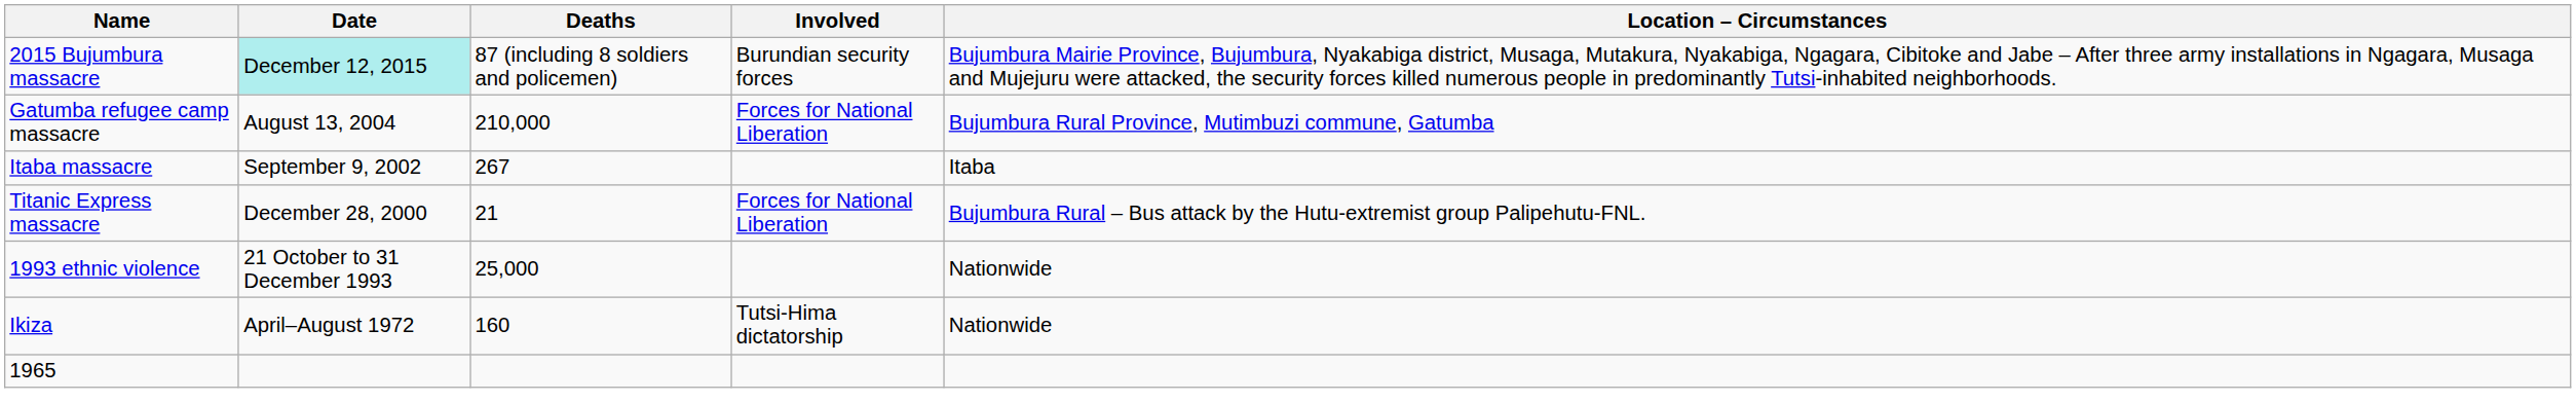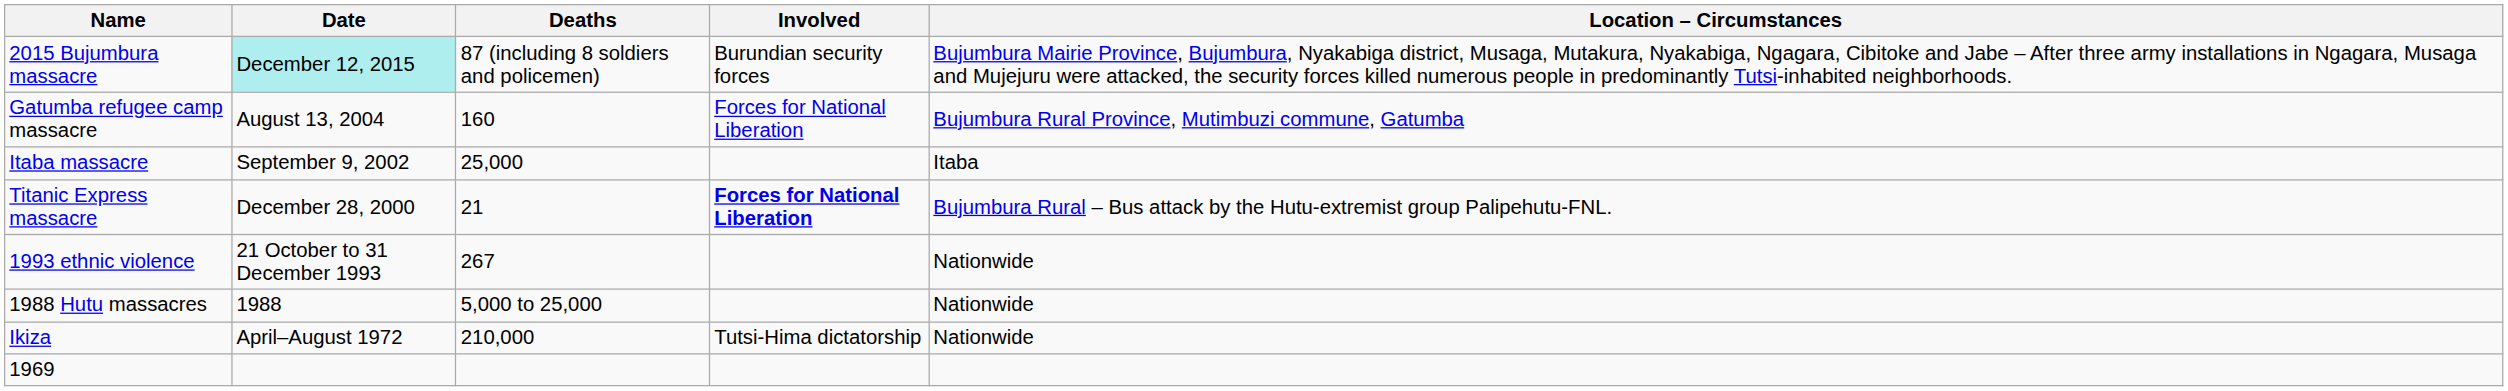Gatumba refugee camp massacre | Deaths: 210,000 -> 160
Itaba massacre | Deaths: 267 -> 25,000
Titanic Express massacre | Involved: normal -> bold
1993 ethnic violence | Deaths: 25,000 -> 267
+ row: 1988 Hutu massacres | 1988 | 5,000 to 25,000 | Nationwide
Ikiza | Deaths: 160 -> 210,000
+ row: 1969
- row: 1965
